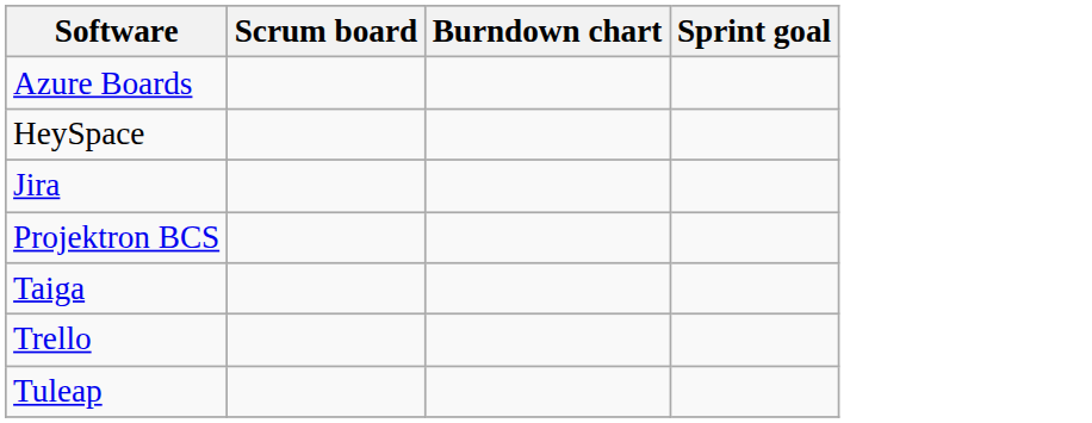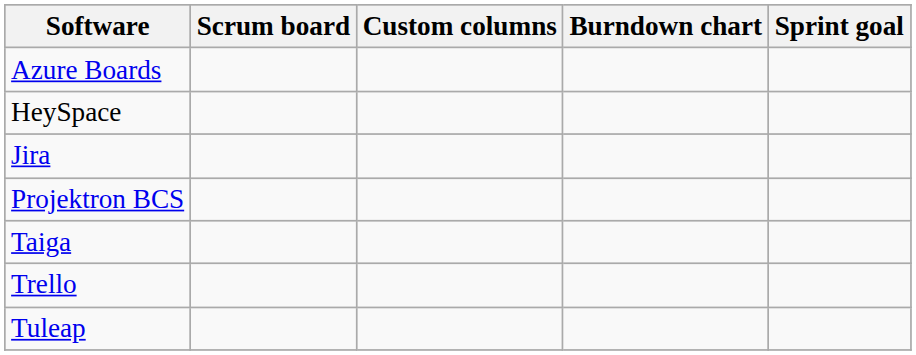+ column: Custom columns
